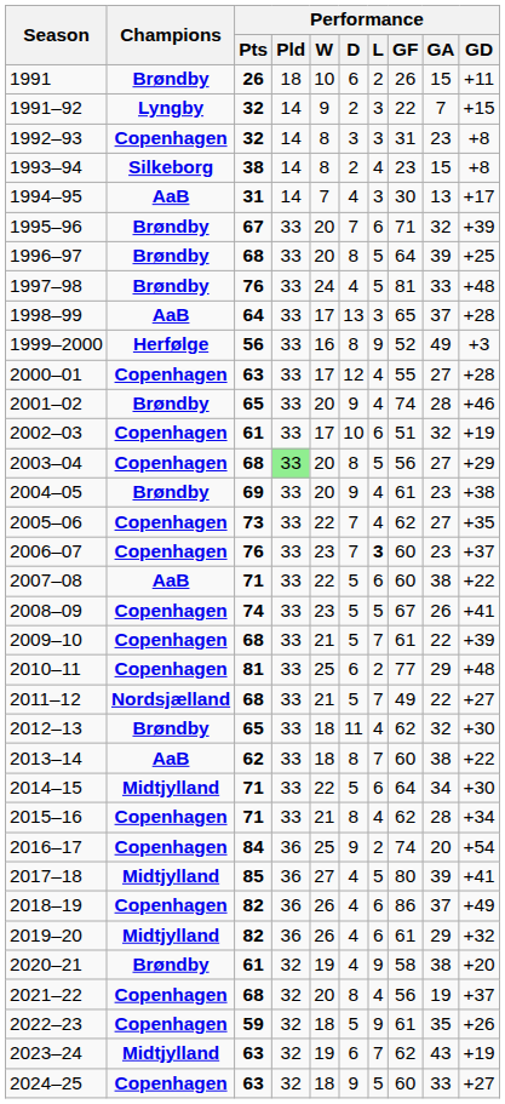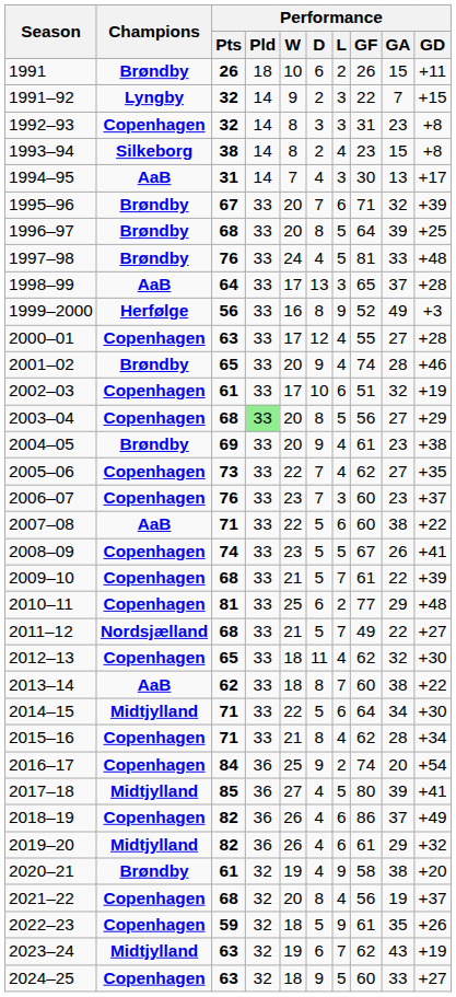2006–07 | Performance / L: bold -> normal
2012–13 | Champions: Brøndby -> Copenhagen
